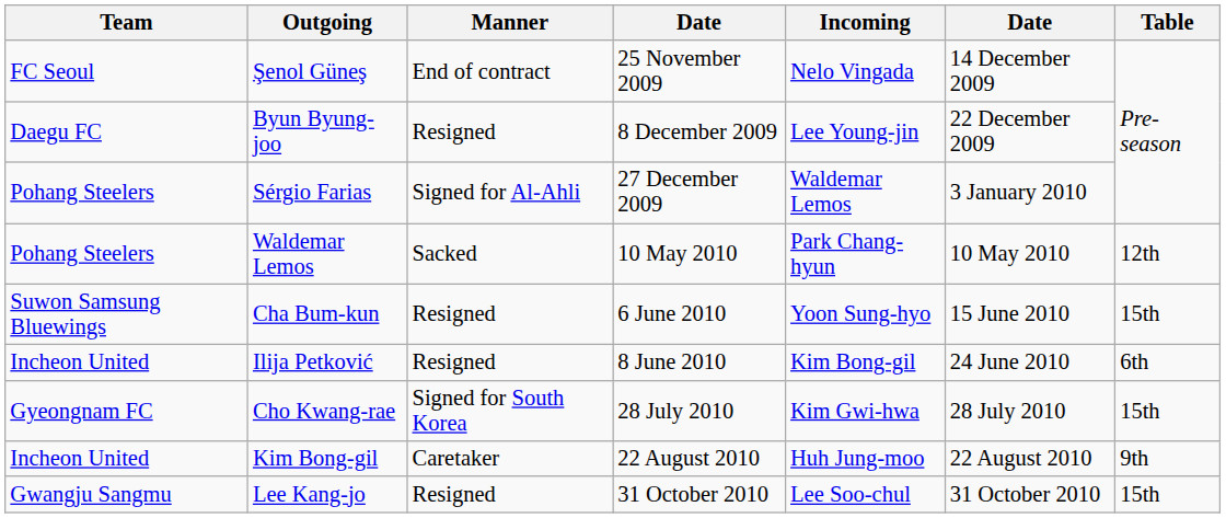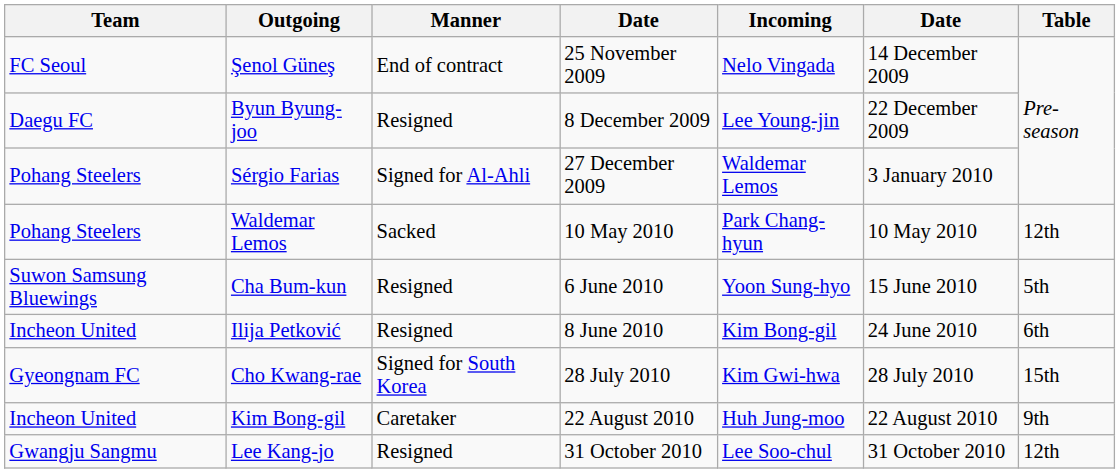Cha Bum-kun | Table: 15th -> 5th
Lee Kang-jo | Table: 15th -> 12th
